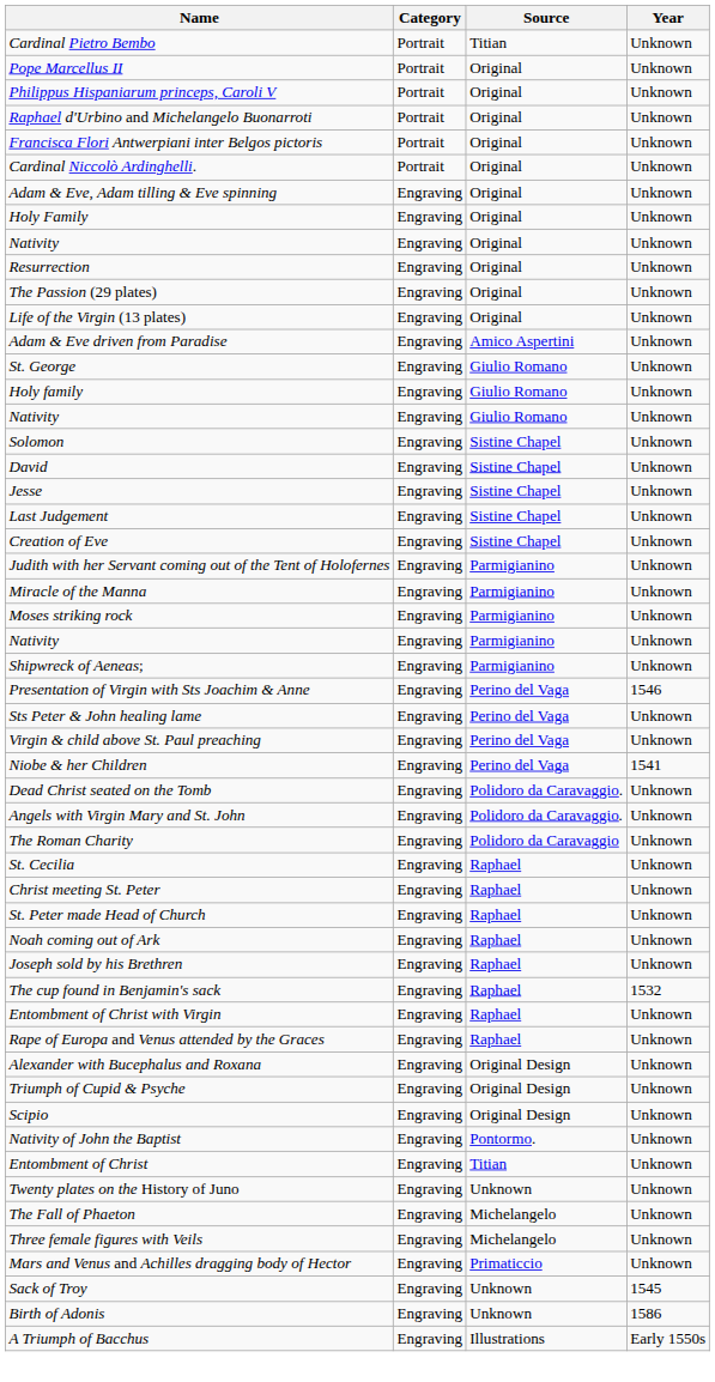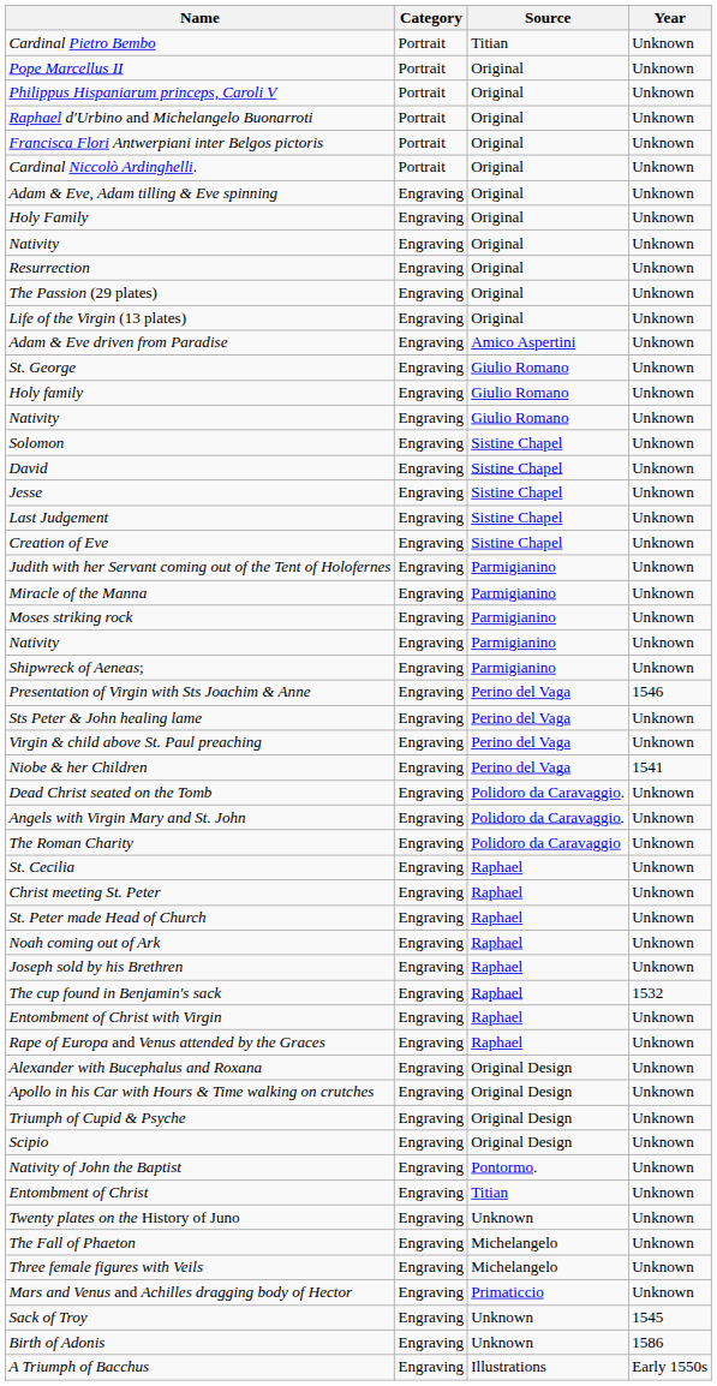+ row: Apollo in his Car with Hours & Time walking on crutches | Engraving | Original Design | Unknown
